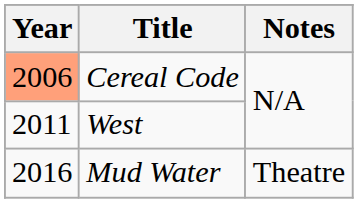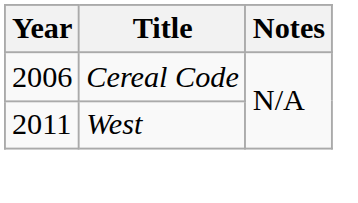Cereal Code | Year: lightsalmon background -> no background
- row: 2016 | Mud Water | Theatre
